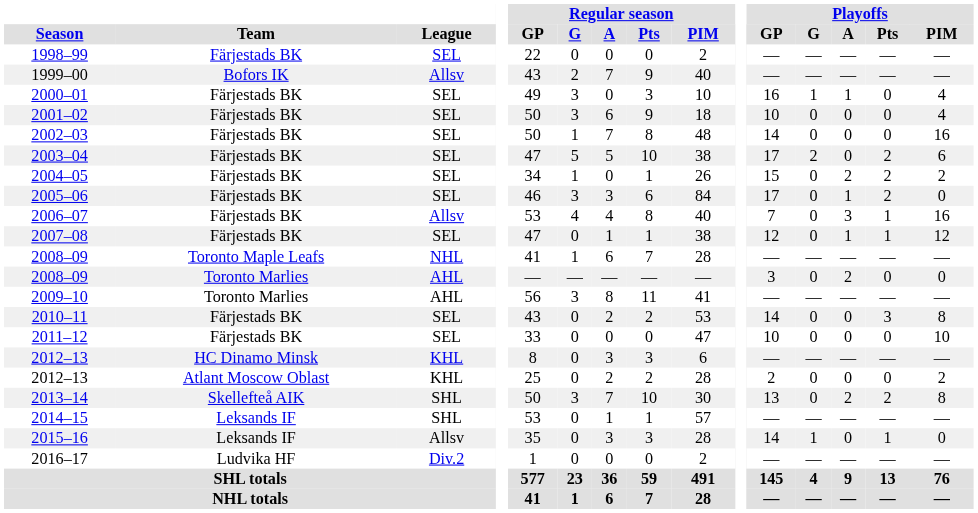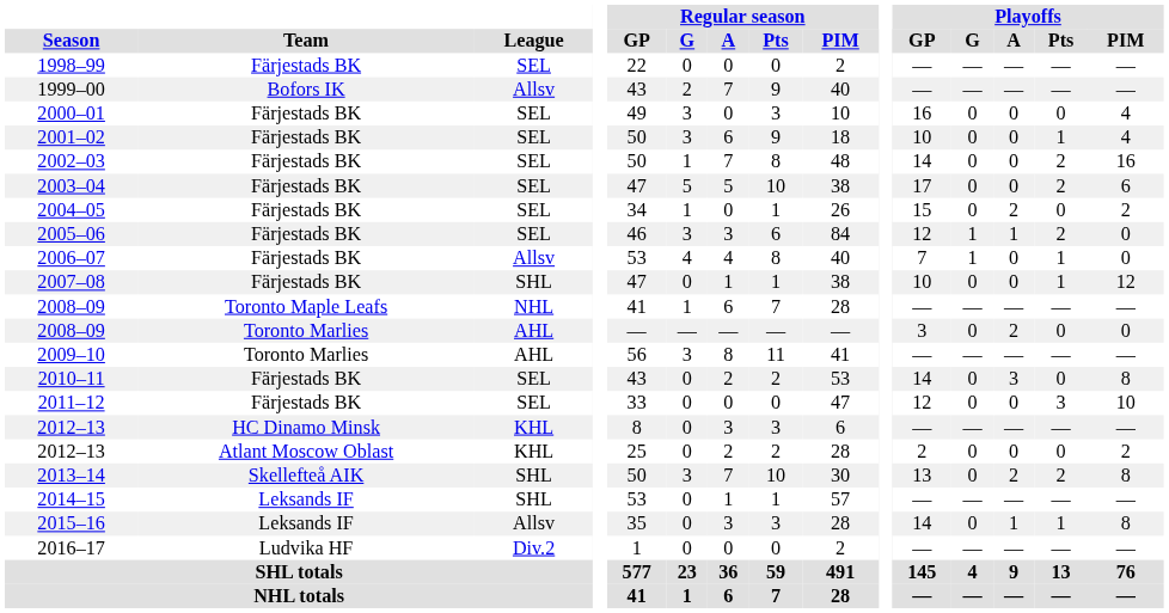2000–01 | Playoffs / G: 1 -> 0
2000–01 | Playoffs / A: 1 -> 0
2001–02 | Playoffs / Pts: 0 -> 1
2002–03 | Playoffs / Pts: 0 -> 2
2003–04 | Playoffs / G: 2 -> 0
2004–05 | Playoffs / Pts: 2 -> 0
2005–06 | Playoffs / GP: 17 -> 12
2005–06 | Playoffs / G: 0 -> 1
2006–07 | Playoffs / G: 0 -> 1
2006–07 | Playoffs / A: 3 -> 0
2006–07 | Playoffs / PIM: 16 -> 0
2007–08 | League: SEL -> SHL
2007–08 | Playoffs / GP: 12 -> 10
2007–08 | Playoffs / A: 1 -> 0
2010–11 | Playoffs / A: 0 -> 3
2010–11 | Playoffs / Pts: 3 -> 0
2011–12 | Playoffs / GP: 10 -> 12
2011–12 | Playoffs / Pts: 0 -> 3
2015–16 | Playoffs / G: 1 -> 0
2015–16 | Playoffs / A: 0 -> 1
2015–16 | Playoffs / PIM: 0 -> 8
